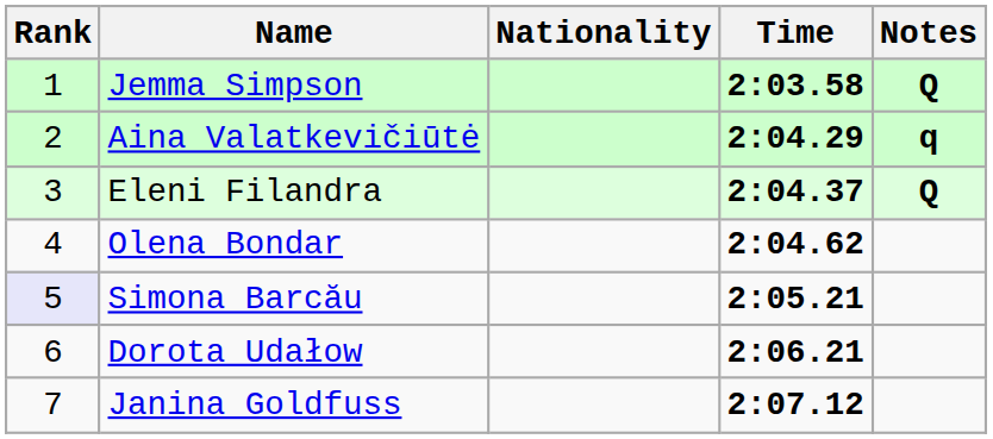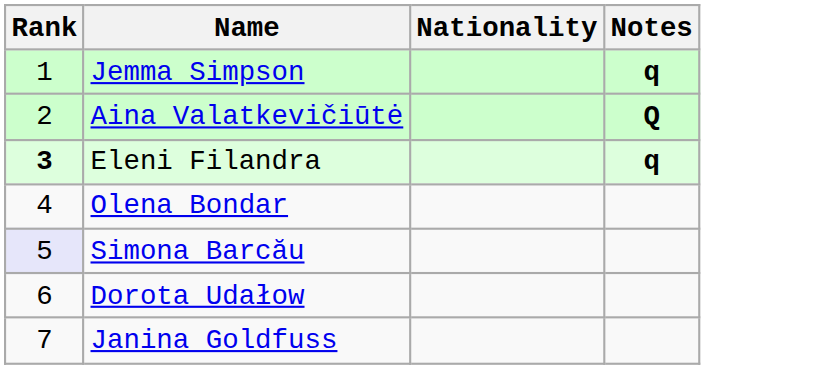- column: Time | 2:03.58 | 2:04.29 | 2:04.37 | 2:04.62 | 2:05.21 | 2:06.21 | 2:07.12
Jemma Simpson | Notes: Q -> q
Aina Valatkevičiūtė | Notes: q -> Q
Eleni Filandra | Rank: normal -> bold
Eleni Filandra | Notes: Q -> q
